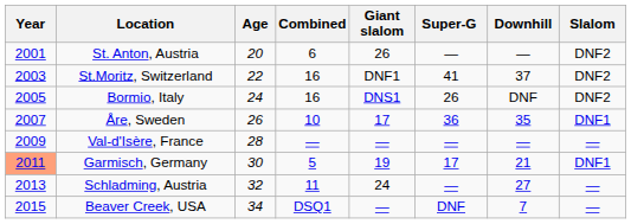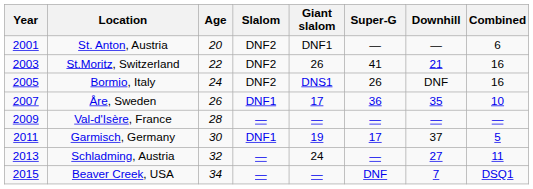columns swapped: Slalom <-> Combined
St. Anton, Austria | Giant slalom: 26 -> DNF1
St.Moritz, Switzerland | Giant slalom: DNF1 -> 26
St.Moritz, Switzerland | Downhill: 37 -> 21
Garmisch, Germany | Year: lightsalmon background -> no background
Garmisch, Germany | Downhill: 21 -> 37
